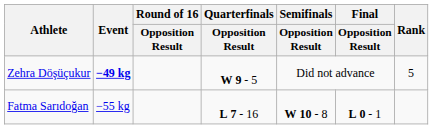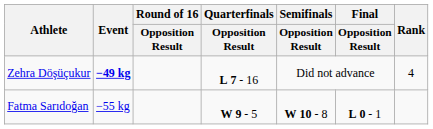Zehra Döşüçukur | Quarterfinals / Opposition Result: W 9 - 5 -> L 7 - 16
Zehra Döşüçukur | Rank: 5 -> 4
Fatma Sarıdoğan | Quarterfinals / Opposition Result: L 7 - 16 -> W 9 - 5
